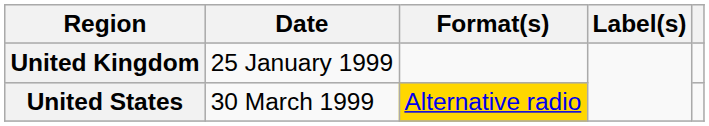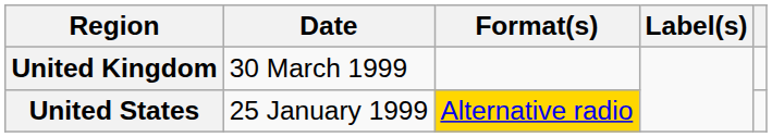United Kingdom | Date: 25 January 1999 -> 30 March 1999
United States | Date: 30 March 1999 -> 25 January 1999
